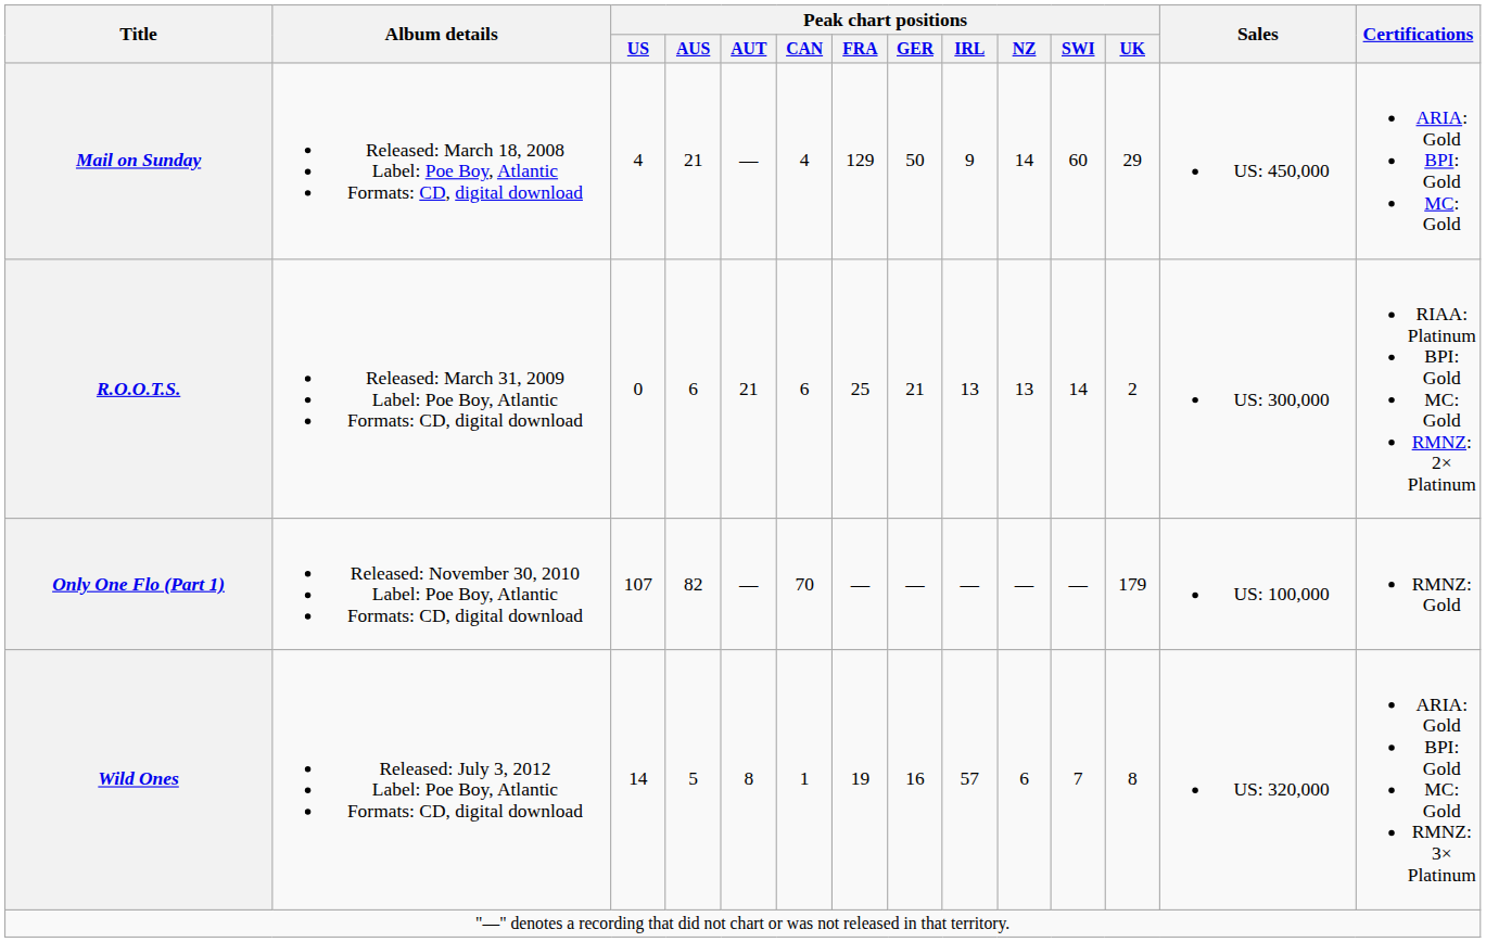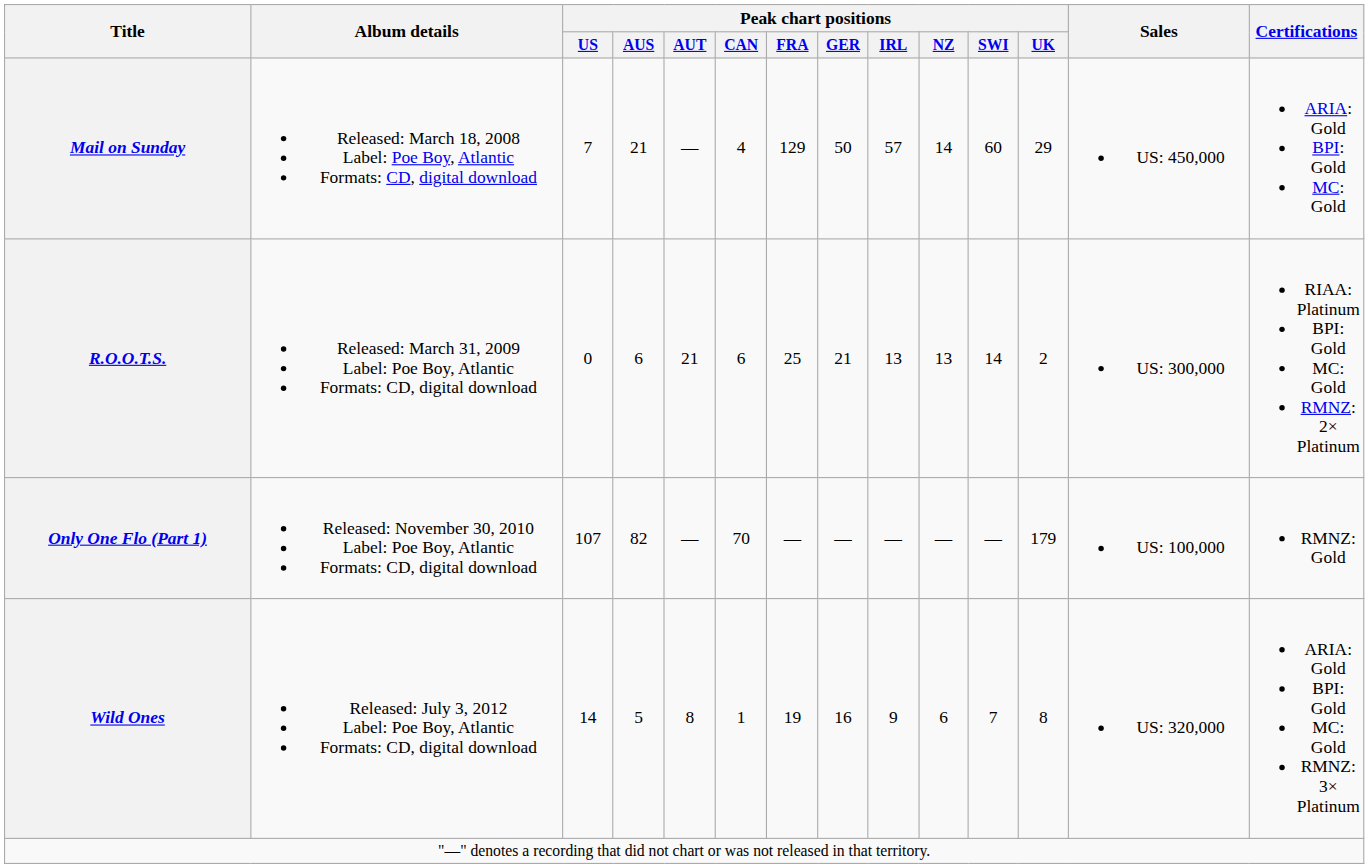Mail on Sunday | Peak chart positions / US: 4 -> 7
Mail on Sunday | Peak chart positions / IRL: 9 -> 57
Wild Ones | Peak chart positions / IRL: 57 -> 9
